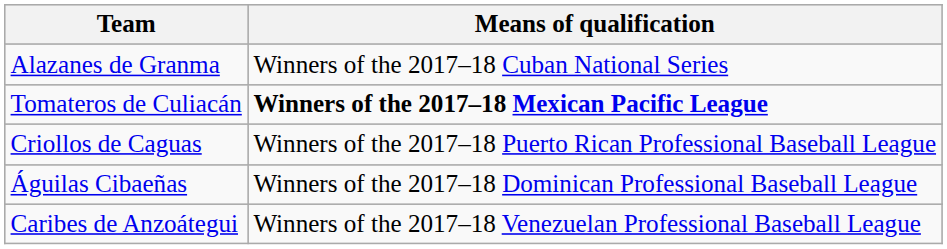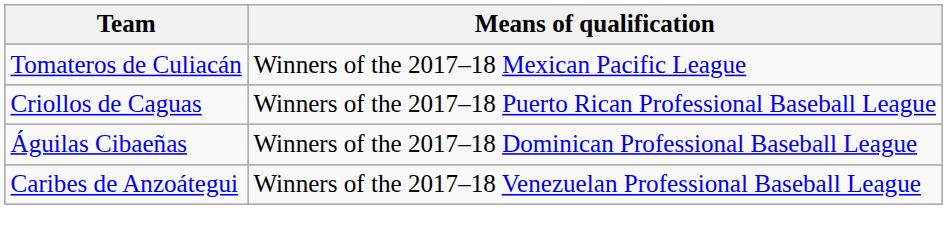- row: Alazanes de Granma | Winners of the 2017–18 Cuban National Series
Tomateros de Culiacán | Means of qualification: bold -> normal
